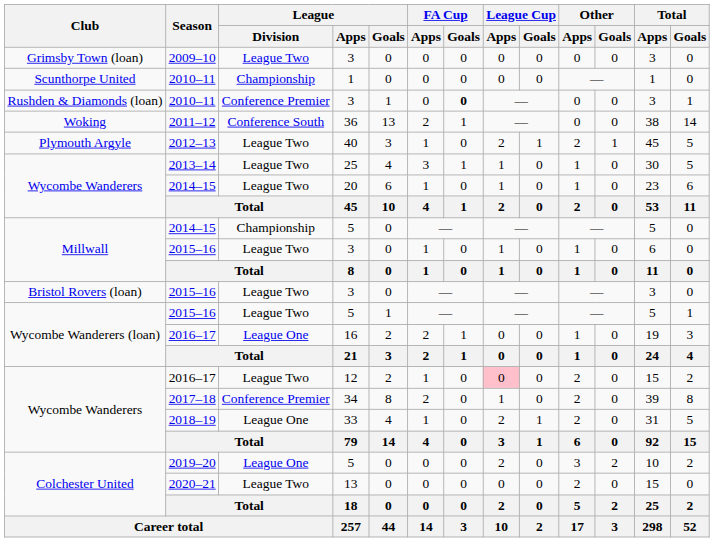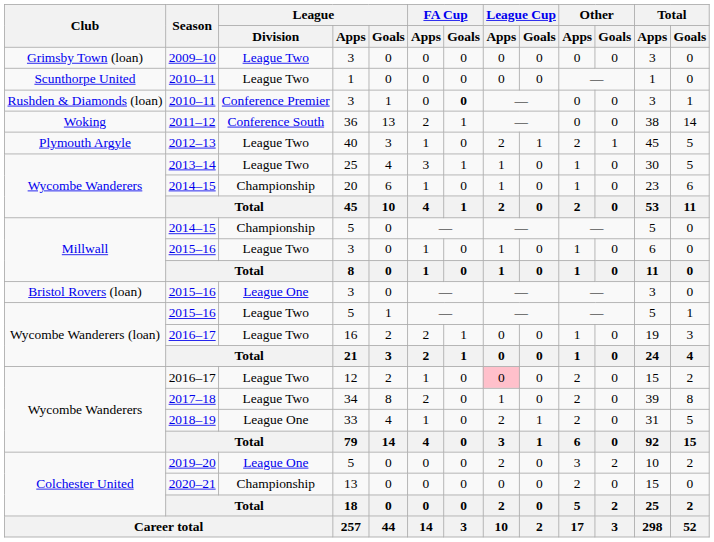Scunthorpe United / 2010–11 | League / Division: Championship -> League Two
Wycombe Wanderers / 2014–15 | League / Division: League Two -> Championship
Bristol Rovers (loan) / 2015–16 | League / Division: League Two -> League One
Wycombe Wanderers (loan) / 2016–17 | League / Division: League One -> League Two
2017–18 | League / Division: Conference Premier -> League Two
2020–21 | League / Division: League Two -> Championship
